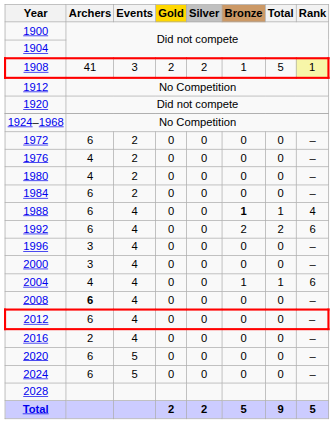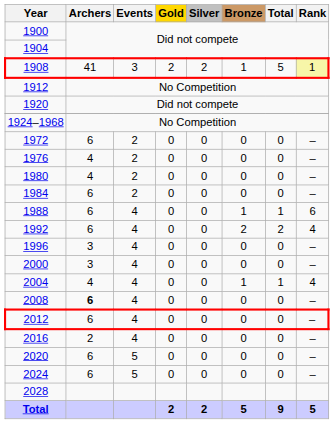1988 | Bronze: bold -> normal
1988 | Rank: 4 -> 6
1992 | Rank: 6 -> 4
2004 | Rank: 6 -> 4
